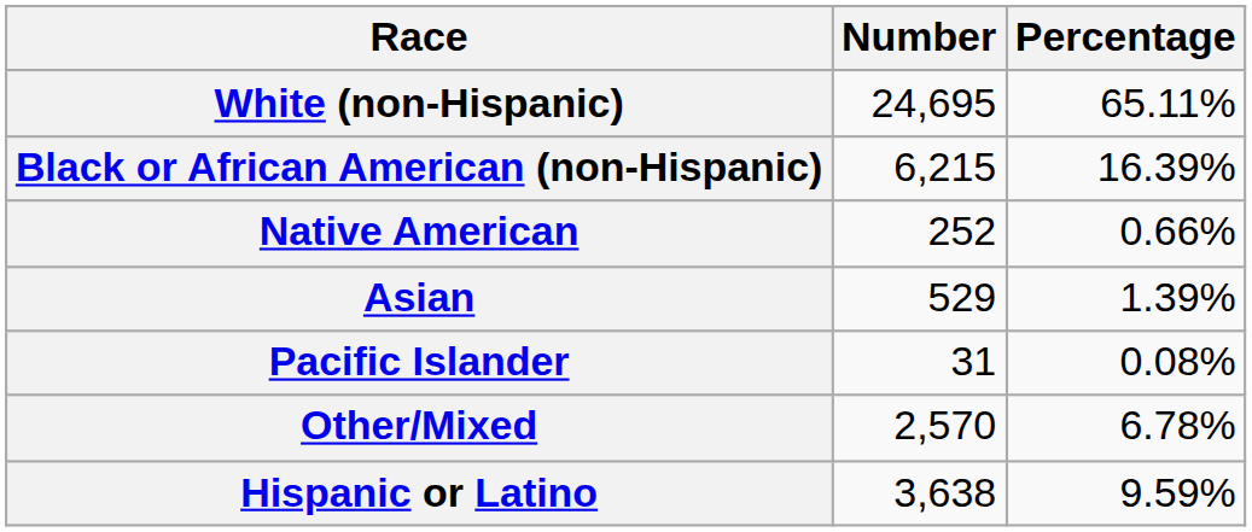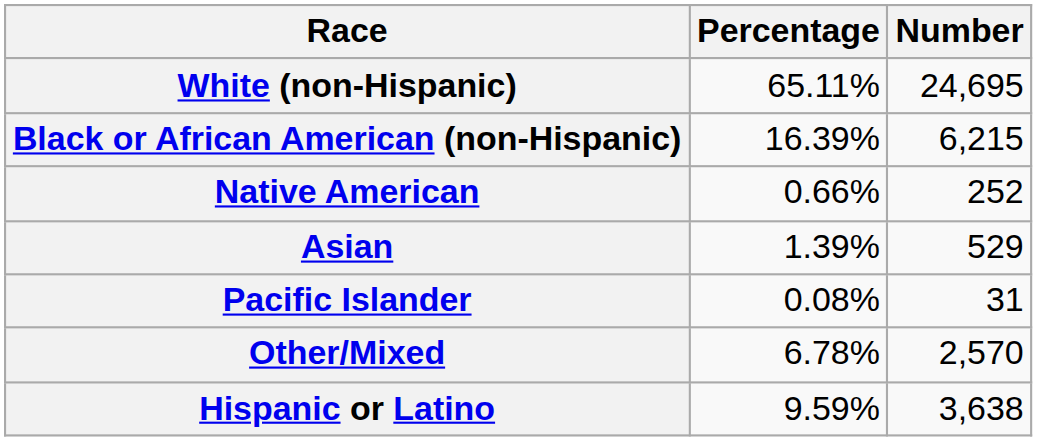columns swapped: Number <-> Percentage
